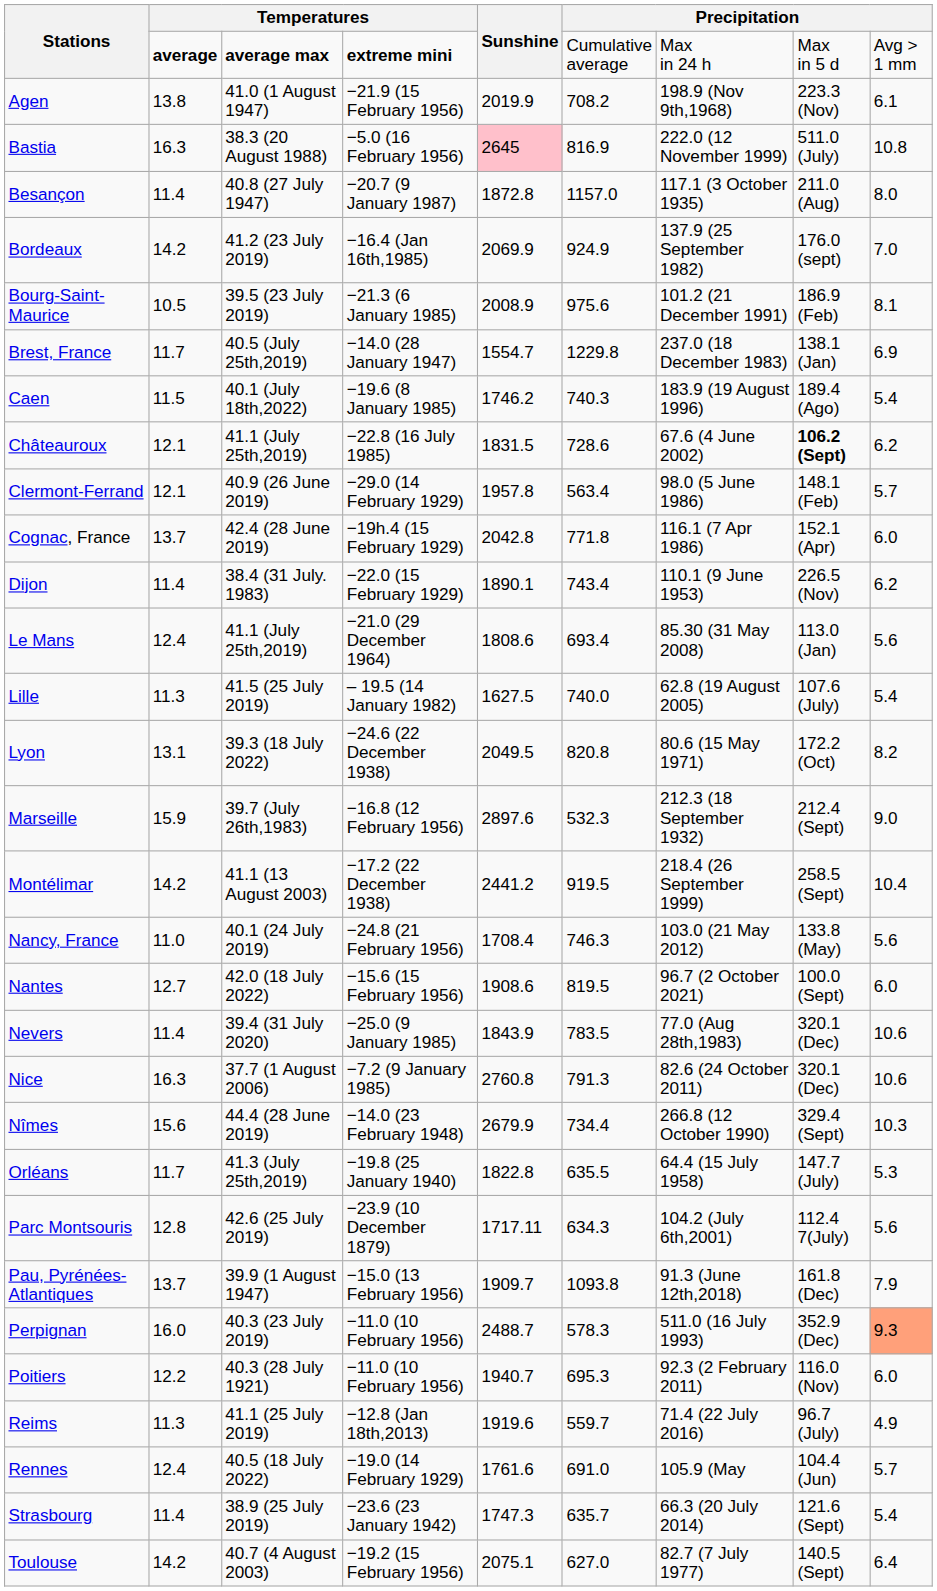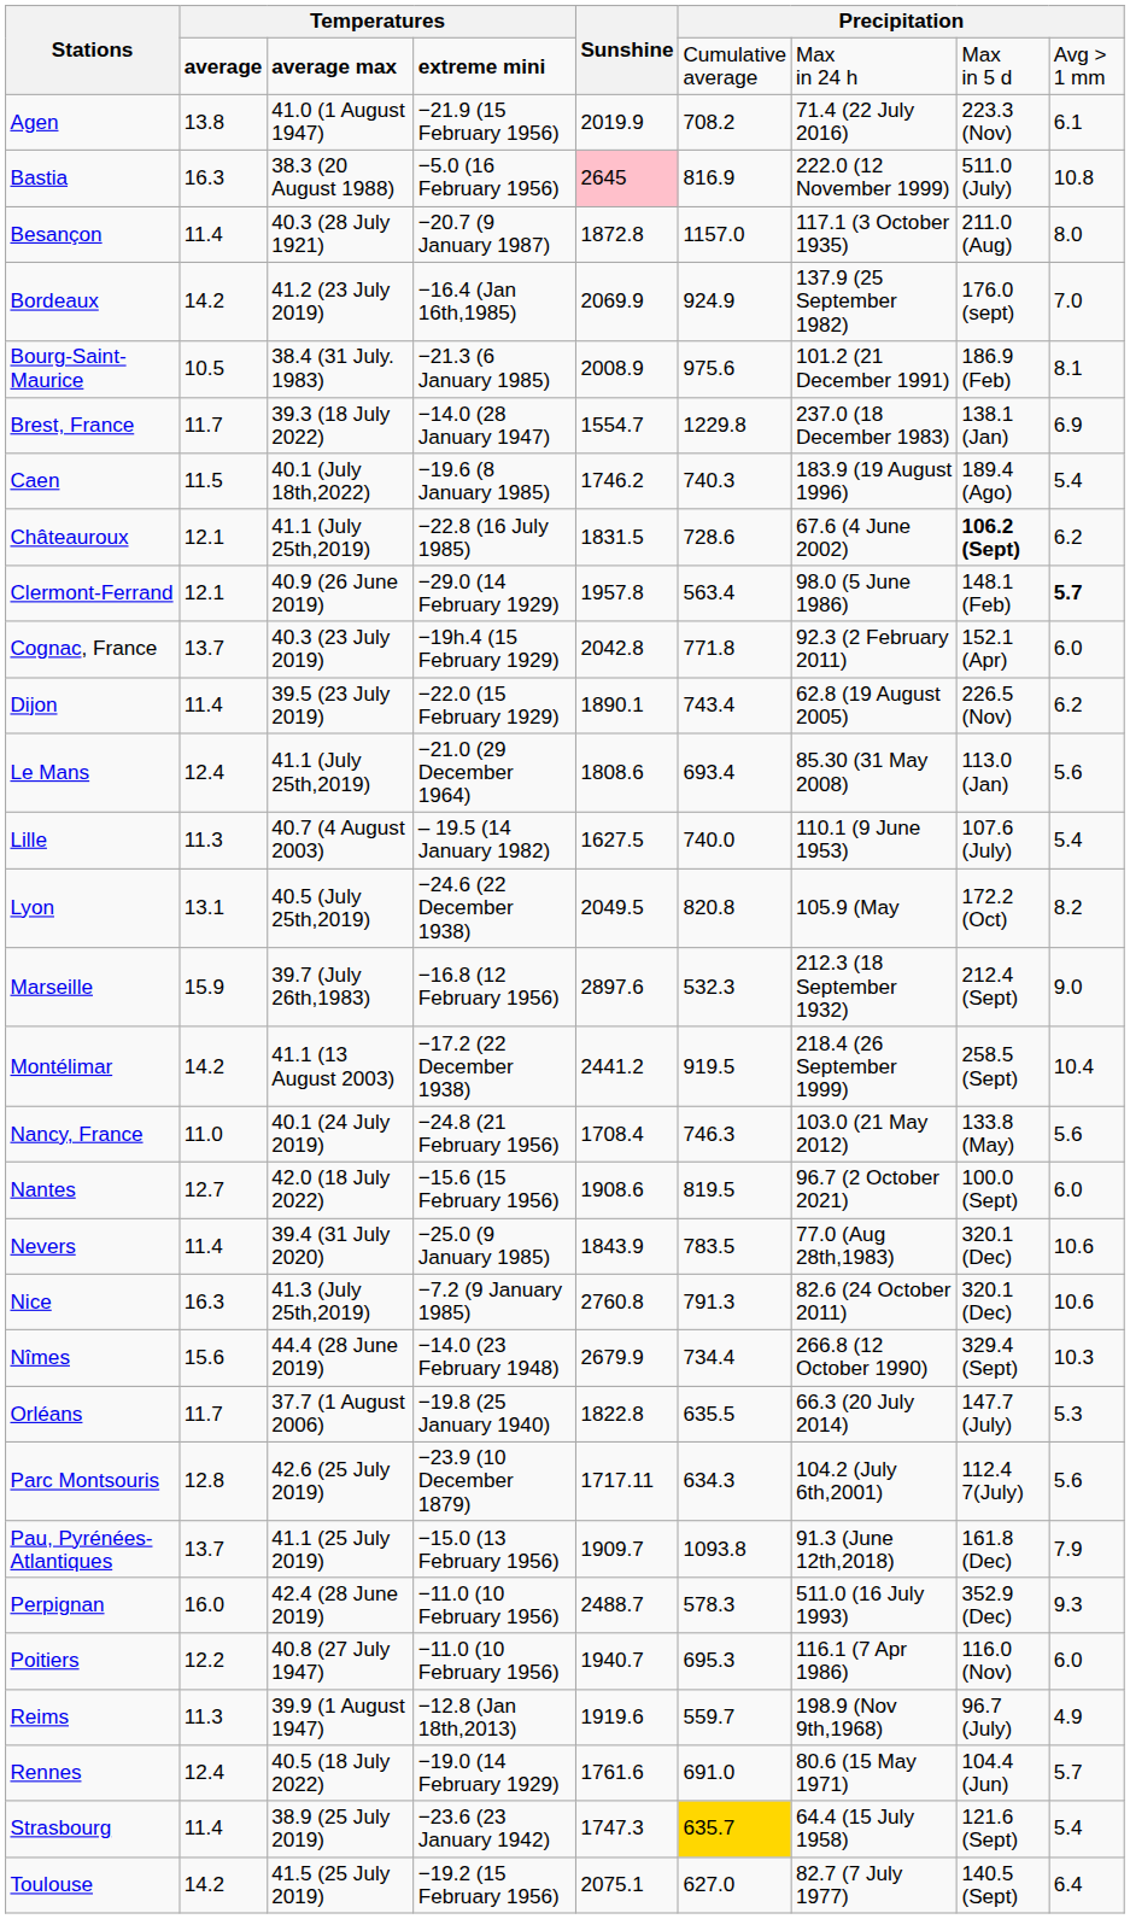Agen | column 7: 198.9 (Nov 9th,1968) -> 71.4 (22 July 2016)
Besançon | column 3: 40.8 (27 July 1947) -> 40.3 (28 July 1921)
Bourg-Saint-Maurice | column 3: 39.5 (23 July 2019) -> 38.4 (31 July. 1983)
Brest, France | column 3: 40.5 (July 25th,2019) -> 39.3 (18 July 2022)
Clermont-Ferrand | column 9: normal -> bold
Cognac, France | column 3: 42.4 (28 June 2019) -> 40.3 (23 July 2019)
Cognac, France | column 7: 116.1 (7 Apr 1986) -> 92.3 (2 February 2011)
Dijon | column 3: 38.4 (31 July. 1983) -> 39.5 (23 July 2019)
Dijon | column 7: 110.1 (9 June 1953) -> 62.8 (19 August 2005)
Lille | column 3: 41.5 (25 July 2019) -> 40.7 (4 August 2003)
Lille | column 7: 62.8 (19 August 2005) -> 110.1 (9 June 1953)
Lyon | column 3: 39.3 (18 July 2022) -> 40.5 (July 25th,2019)
Lyon | column 7: 80.6 (15 May 1971) -> 105.9 (May
Nice | column 3: 37.7 (1 August 2006) -> 41.3 (July 25th,2019)
Orléans | column 3: 41.3 (July 25th,2019) -> 37.7 (1 August 2006)
Orléans | column 7: 64.4 (15 July 1958) -> 66.3 (20 July 2014)
Pau, Pyrénées-Atlantiques | column 3: 39.9 (1 August 1947) -> 41.1 (25 July 2019)
Perpignan | column 3: 40.3 (23 July 2019) -> 42.4 (28 June 2019)
Perpignan | column 9: lightsalmon background -> no background
Poitiers | column 3: 40.3 (28 July 1921) -> 40.8 (27 July 1947)
Poitiers | column 7: 92.3 (2 February 2011) -> 116.1 (7 Apr 1986)
Reims | column 3: 41.1 (25 July 2019) -> 39.9 (1 August 1947)
Reims | column 7: 71.4 (22 July 2016) -> 198.9 (Nov 9th,1968)
Rennes | column 7: 105.9 (May -> 80.6 (15 May 1971)
Strasbourg | column 6: no background -> gold background
Strasbourg | column 7: 66.3 (20 July 2014) -> 64.4 (15 July 1958)
Toulouse | column 3: 40.7 (4 August 2003) -> 41.5 (25 July 2019)
